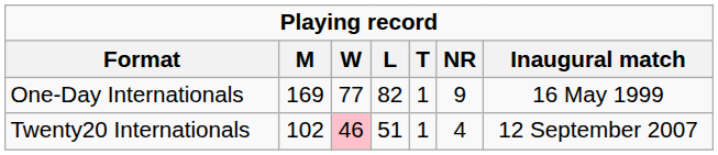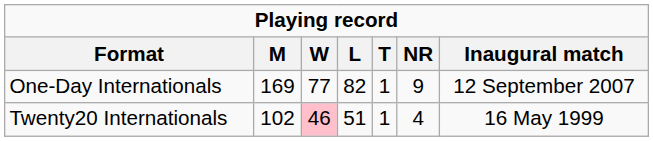One-Day Internationals | Inaugural match: 16 May 1999 -> 12 September 2007
Twenty20 Internationals | Inaugural match: 12 September 2007 -> 16 May 1999
